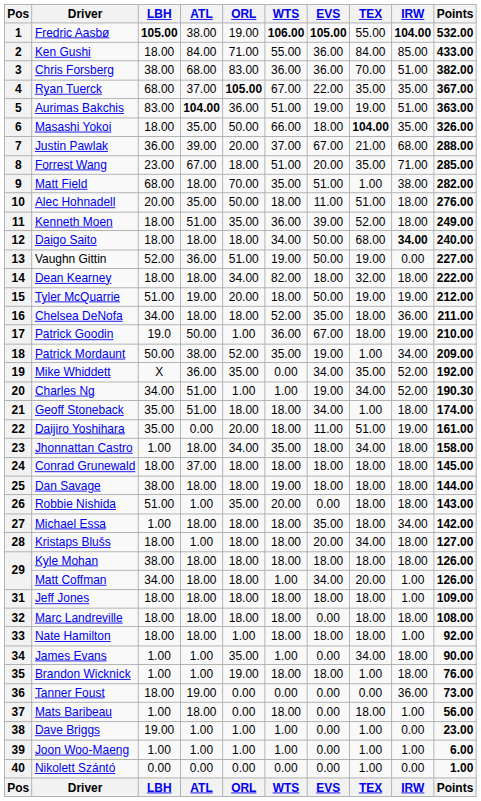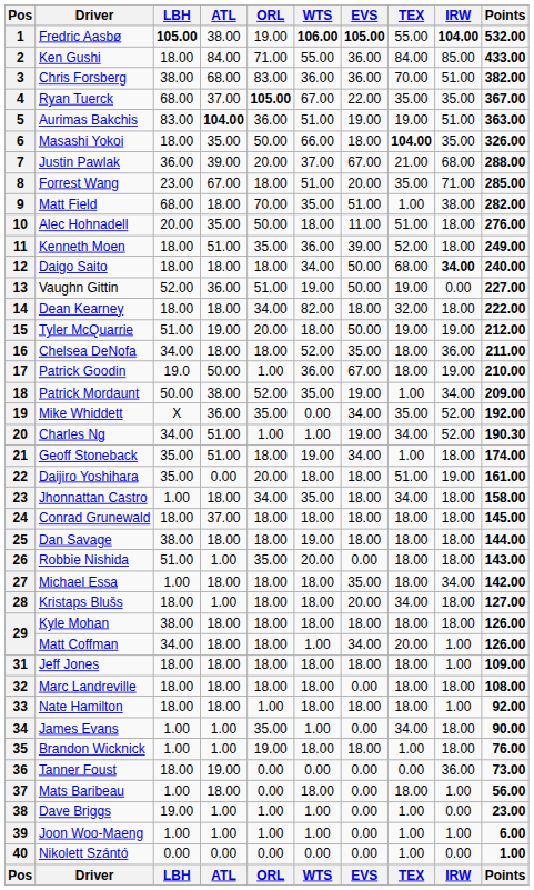21 | WTS: 18.00 -> 19.00
22 | EVS: 11.00 -> 18.00
